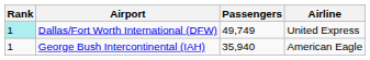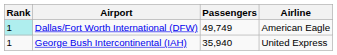Dallas/Fort Worth International (DFW) | Airline: United Express -> American Eagle
George Bush Intercontinental (IAH) | Airline: American Eagle -> United Express
